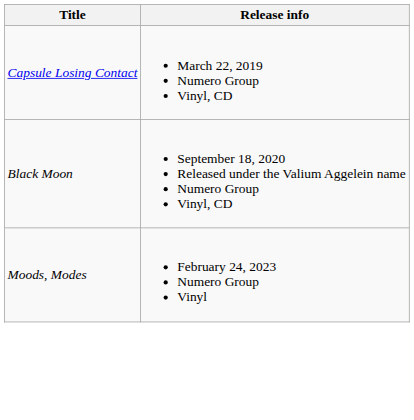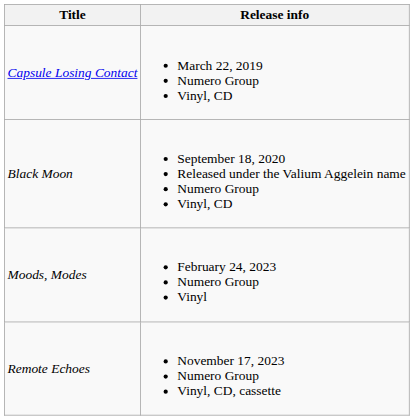+ row: Remote Echoes | November 17, 2023 Numero Group Vinyl, CD, cassette
